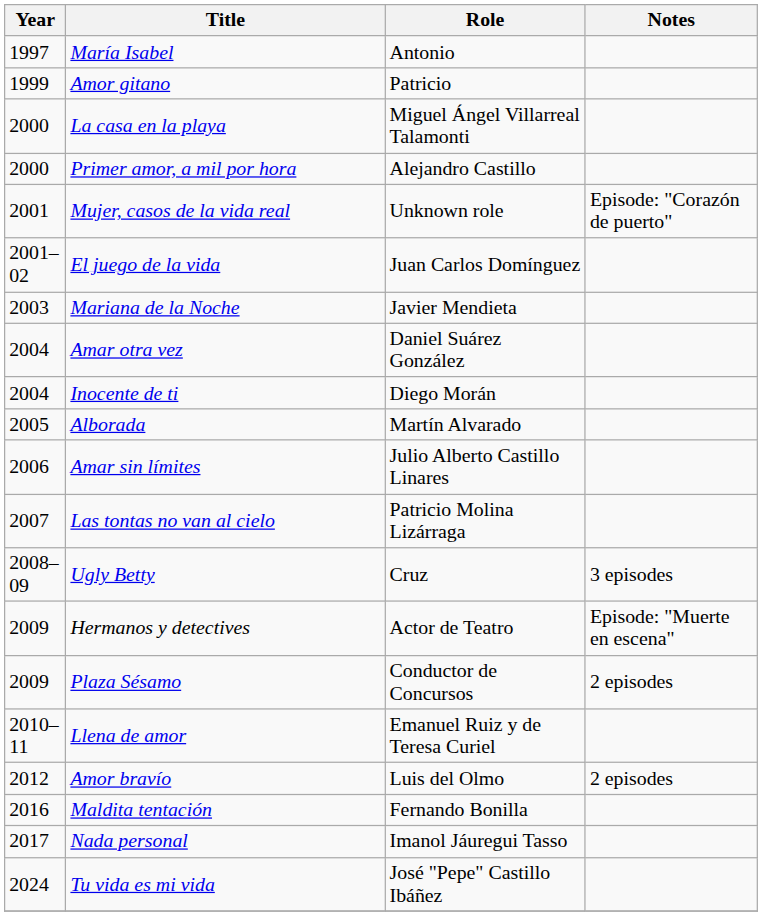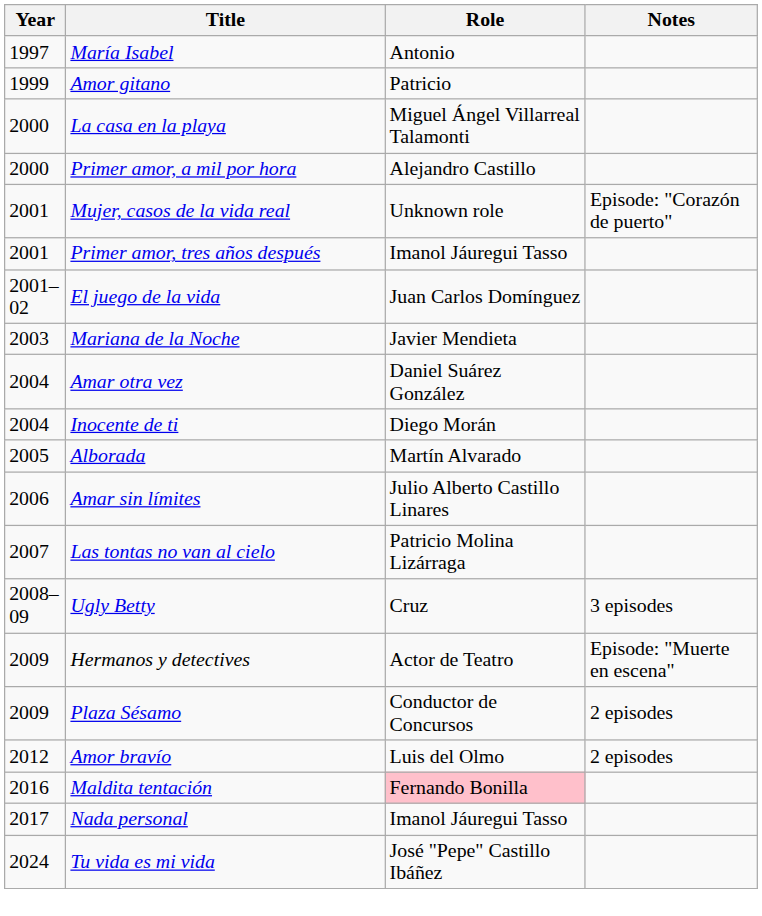+ row: 2001 | Primer amor, tres años después | Imanol Jáuregui Tasso
- row: 2010–11 | Llena de amor | Emanuel Ruiz y de Teresa Curiel
Maldita tentación | Role: no background -> pink background
